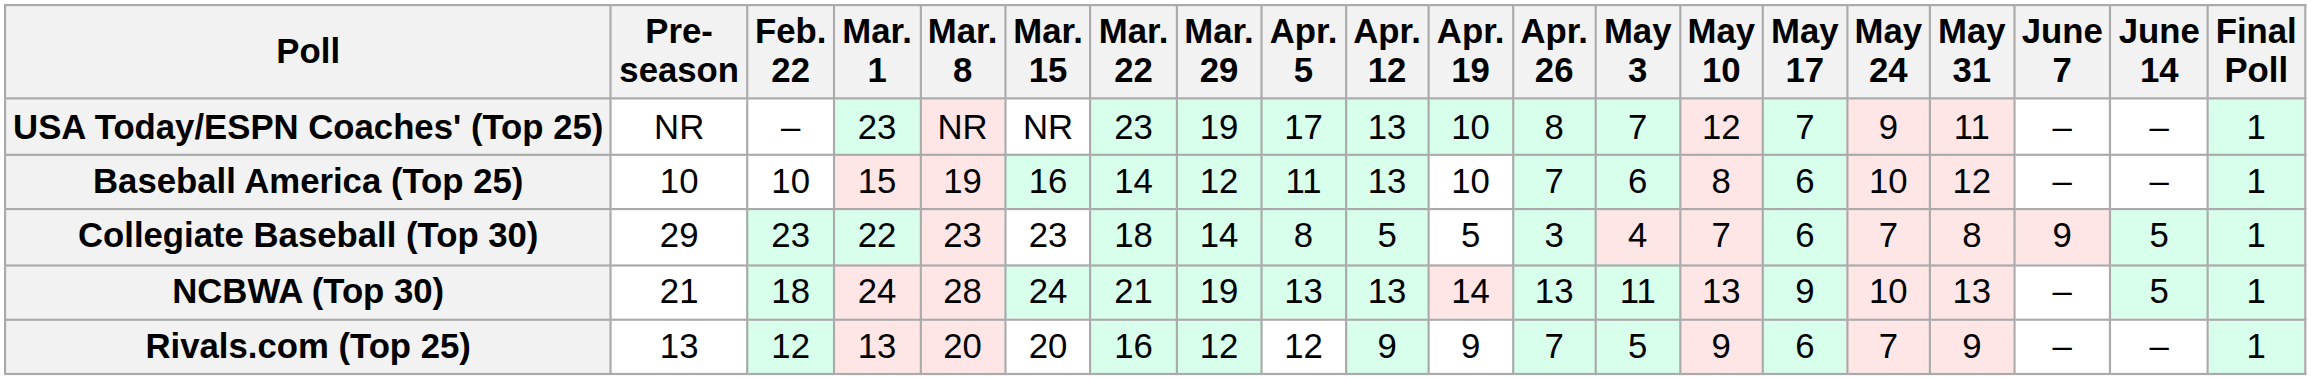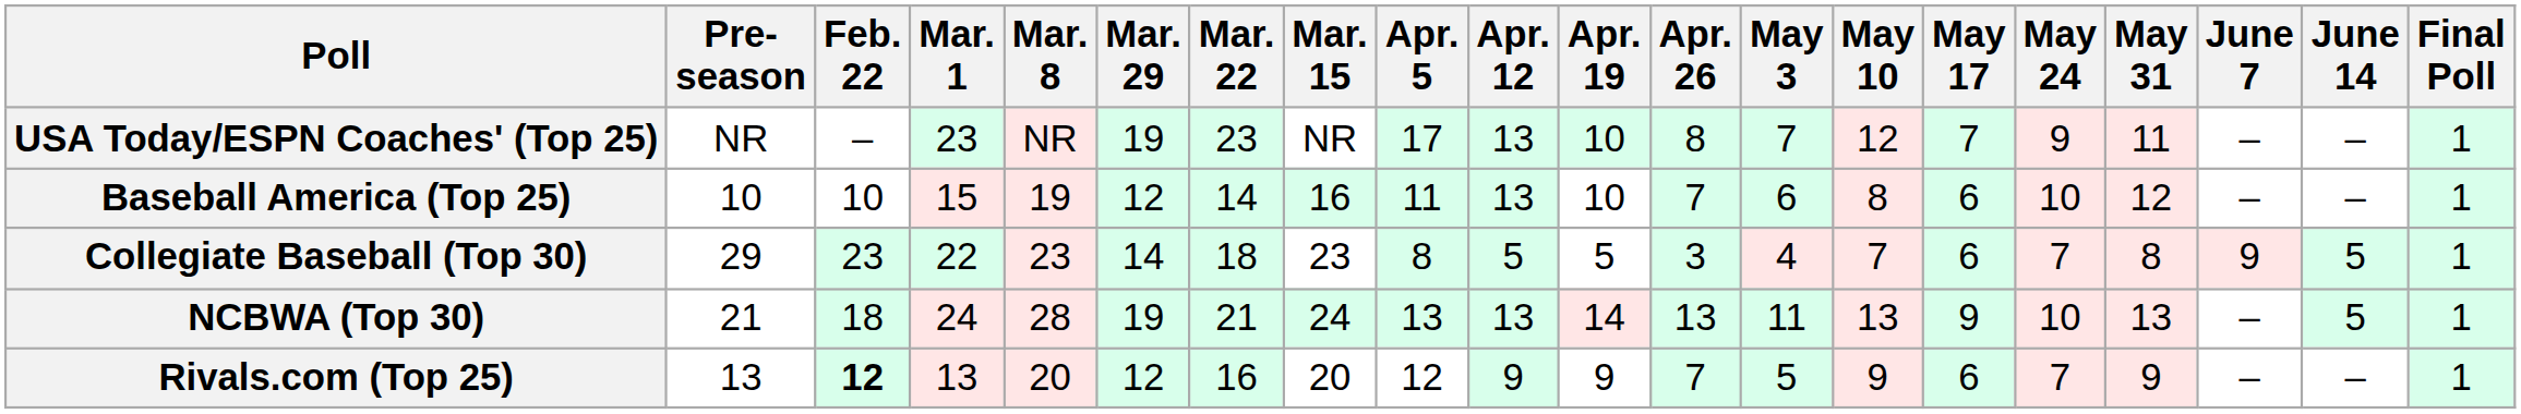columns swapped: Mar. 15 <-> Mar. 29
Rivals.com (Top 25) | Feb. 22: normal -> bold
